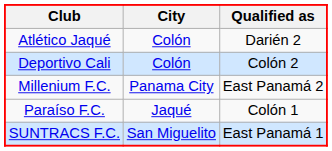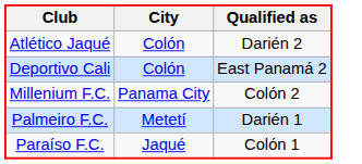Deportivo Cali | Qualified as: Colón 2 -> East Panamá 2
Millenium F.C. | Qualified as: East Panamá 2 -> Colón 2
+ row: Palmeiro F.C. | Metetí | Darién 1
- row: SUNTRACS F.C. | San Miguelito | East Panamá 1
